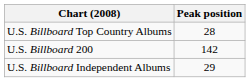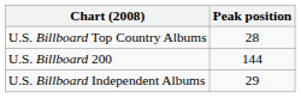U.S. Billboard 200 | Peak position: 142 -> 144
